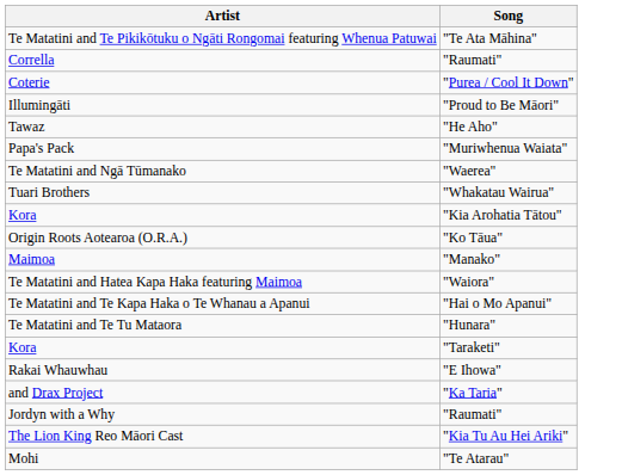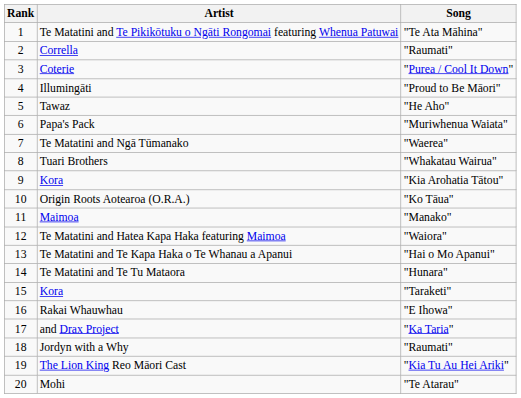+ column: Rank | 1 | 2 | 3 | 4 | 5 | 6 | 7 | 8 | 9 | 10 | 11 | 12 | 13 | 14 | 15 | 16 | 17 | 18 | 19 | 20
